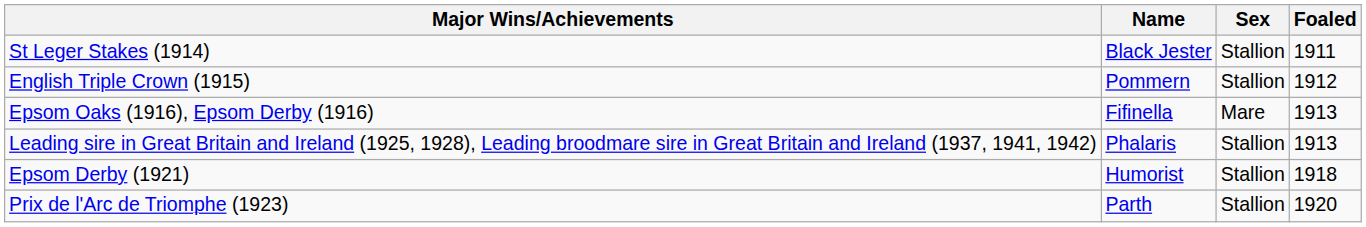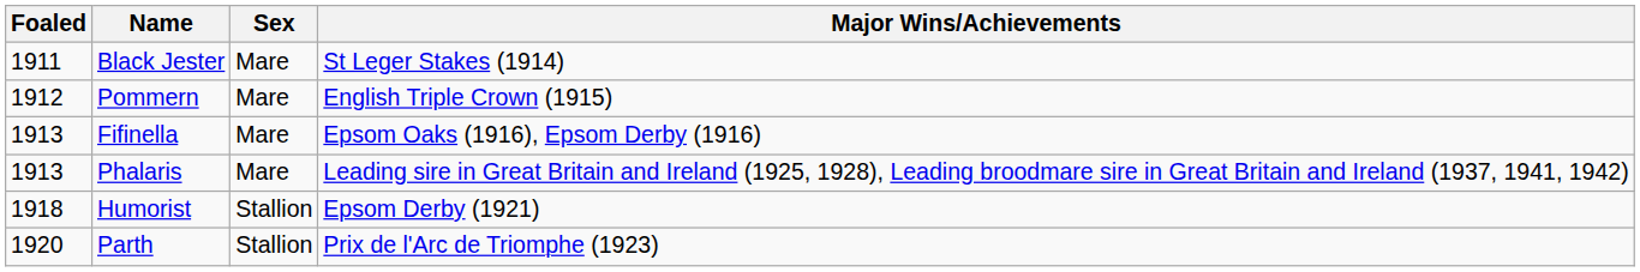columns swapped: Foaled <-> Major Wins/Achievements
Black Jester | Sex: Stallion -> Mare
Pommern | Sex: Stallion -> Mare
Phalaris | Sex: Stallion -> Mare
